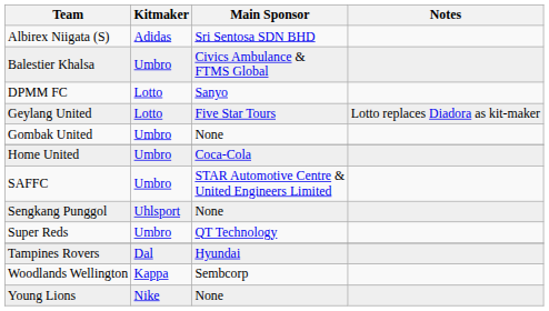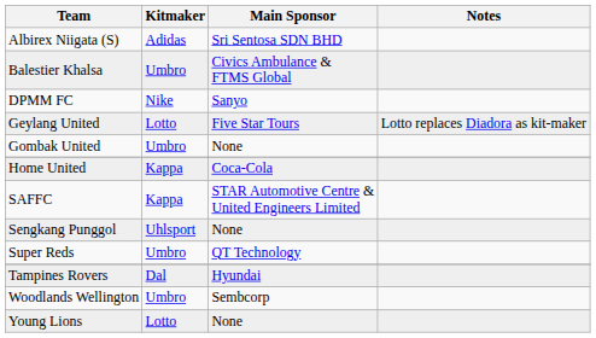DPMM FC | Kitmaker: Lotto -> Nike
Home United | Kitmaker: Umbro -> Kappa
SAFFC | Kitmaker: Umbro -> Kappa
Woodlands Wellington | Kitmaker: Kappa -> Umbro
Young Lions | Kitmaker: Nike -> Lotto
